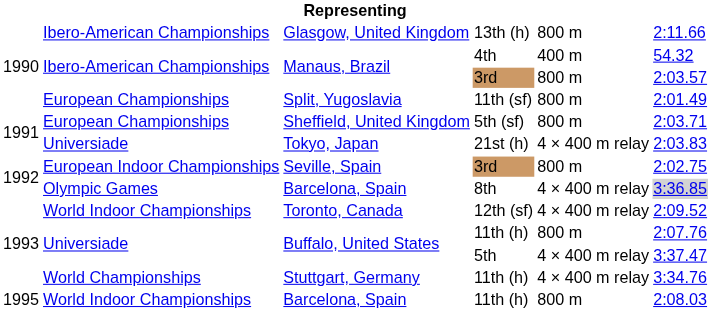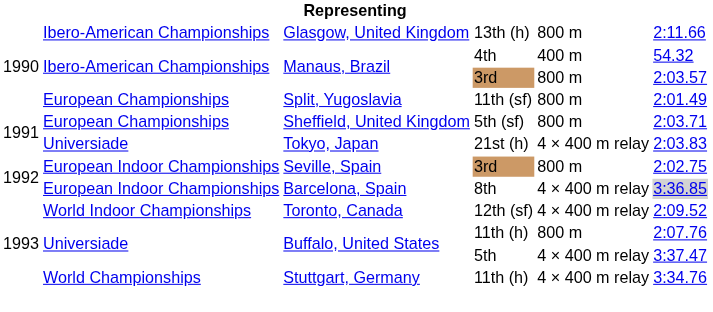Barcelona, Spain / 8th | column 2: Olympic Games -> European Indoor Championships
- row: 1995 | World Indoor Championships | Barcelona, Spain | 11th (h) | 800 m | 2:08.03
